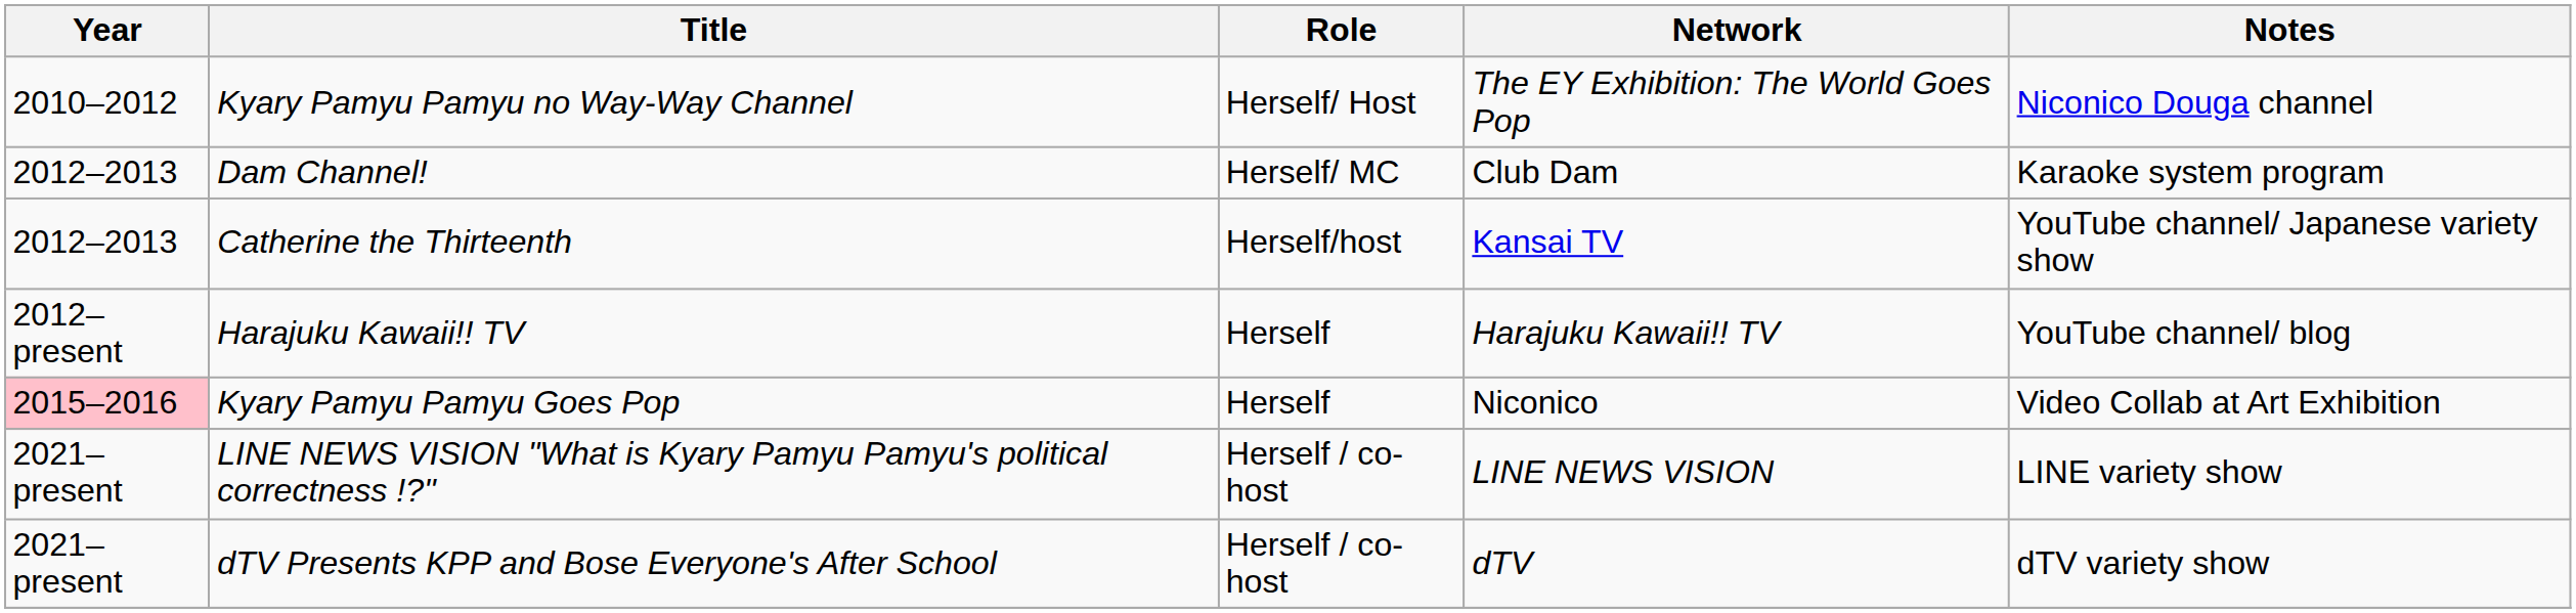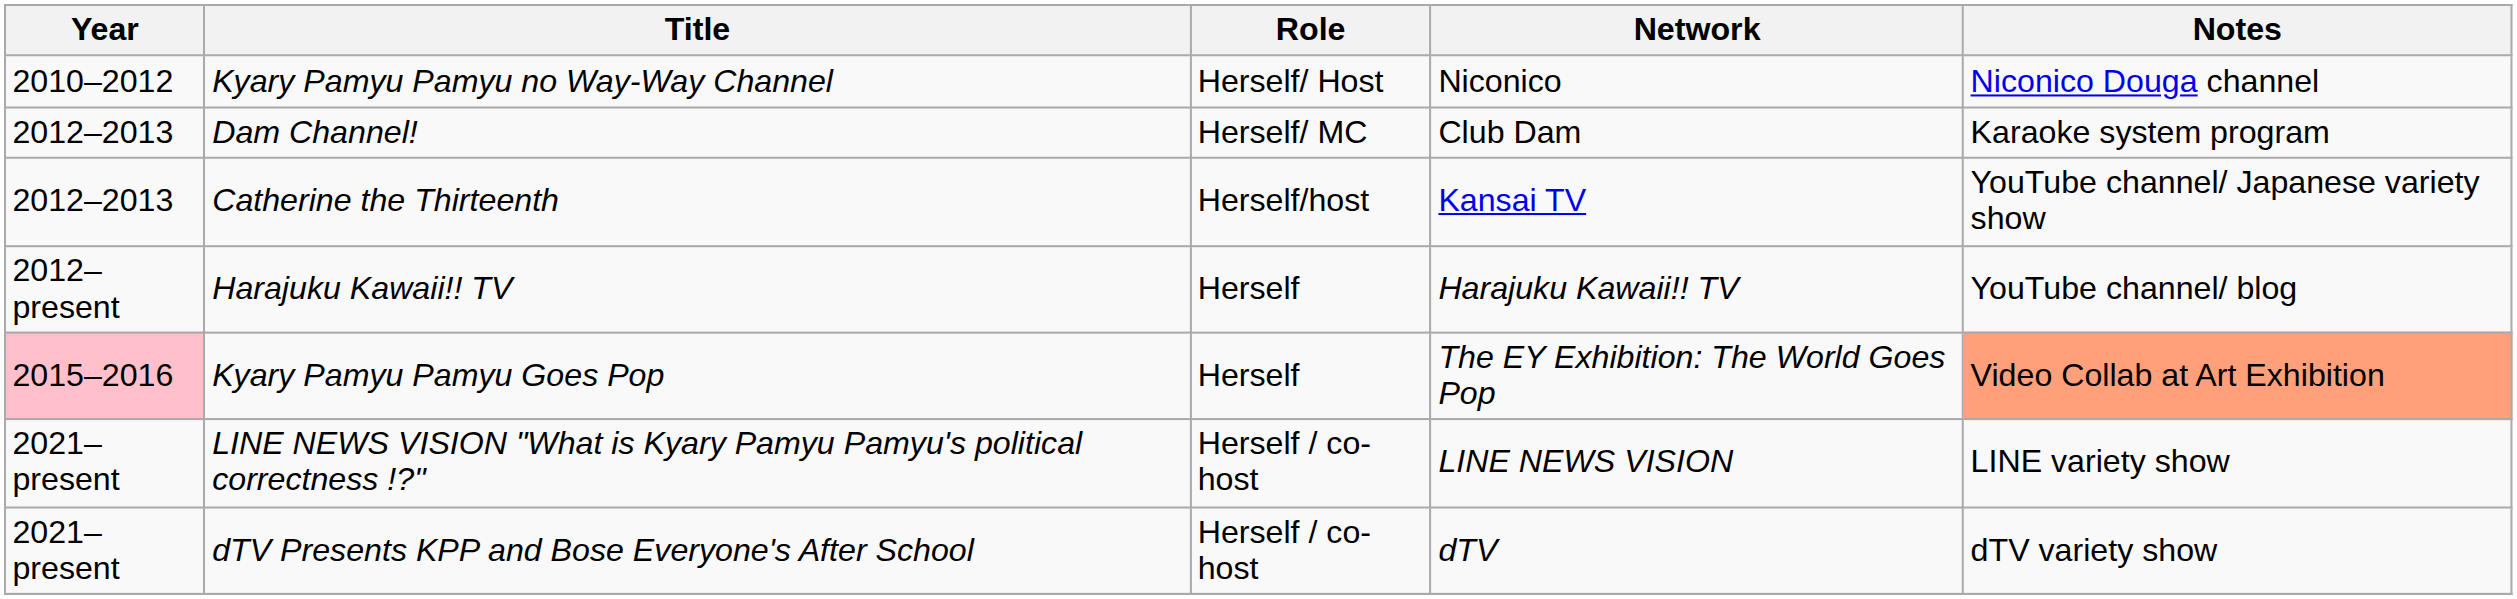Kyary Pamyu Pamyu no Way-Way Channel | Network: The EY Exhibition: The World Goes Pop -> Niconico
Kyary Pamyu Pamyu Goes Pop | Network: Niconico -> The EY Exhibition: The World Goes Pop
Kyary Pamyu Pamyu Goes Pop | Notes: no background -> lightsalmon background
